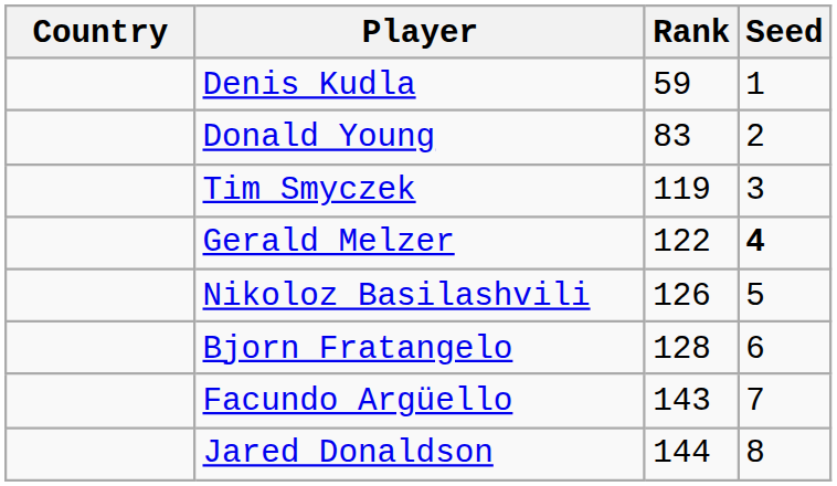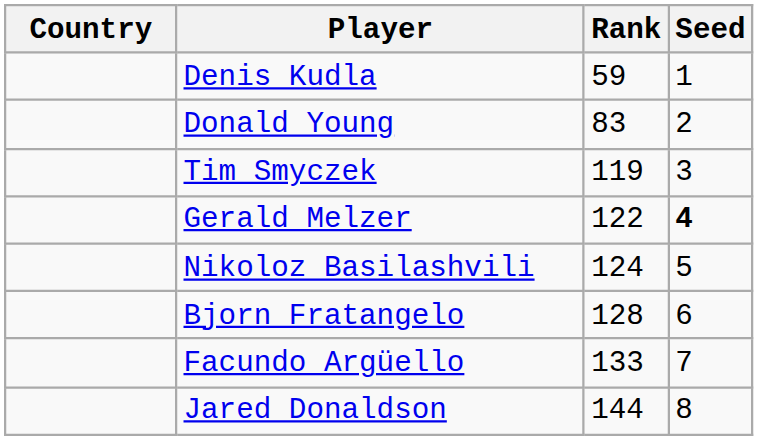Nikoloz Basilashvili | Rank: 126 -> 124
Facundo Argüello | Rank: 143 -> 133
